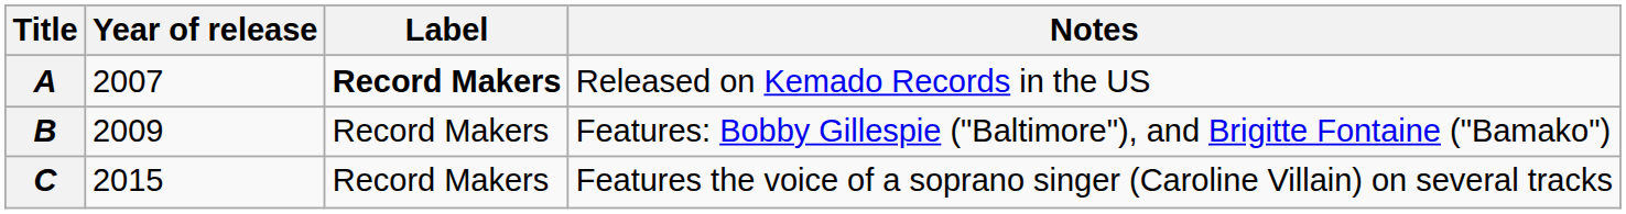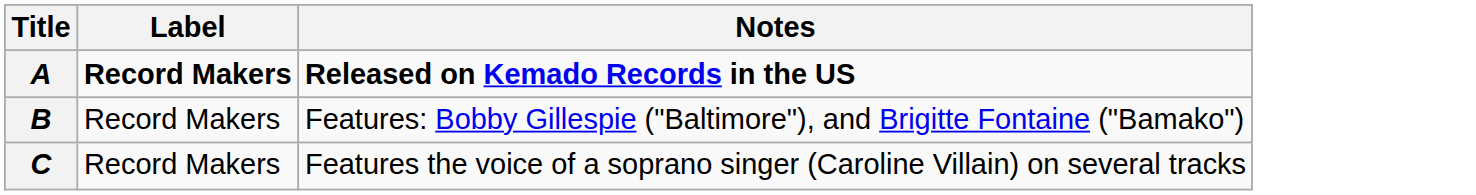- column: Year of release | 2007 | 2009 | 2015
A | Notes: normal -> bold
